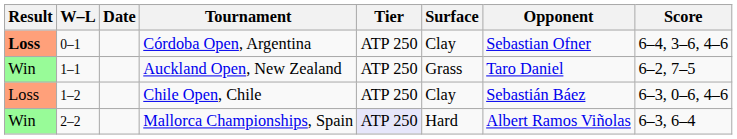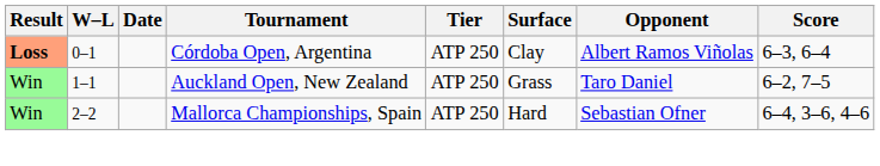Córdoba Open, Argentina | Opponent: Sebastian Ofner -> Albert Ramos Viñolas
Córdoba Open, Argentina | Score: 6–4, 3–6, 4–6 -> 6–3, 6–4
- row: Loss | 1–2 | Chile Open, Chile | ATP 250 | Clay | Sebastián Báez | 6–3, 0–6, 4–6
Mallorca Championships, Spain | Tier: lavender background -> no background
Mallorca Championships, Spain | Opponent: Albert Ramos Viñolas -> Sebastian Ofner
Mallorca Championships, Spain | Score: 6–3, 6–4 -> 6–4, 3–6, 4–6
